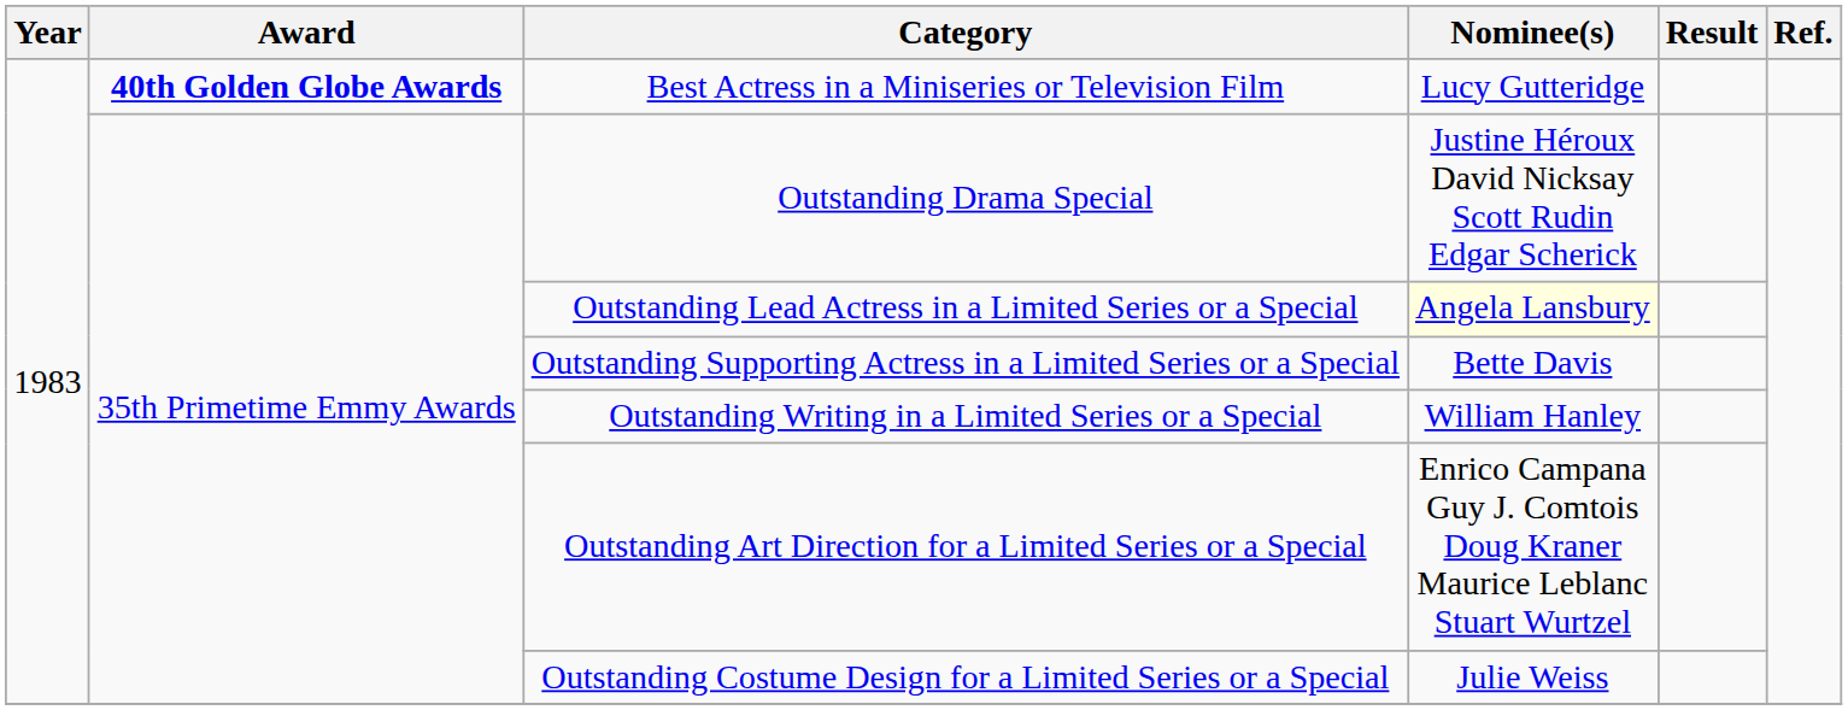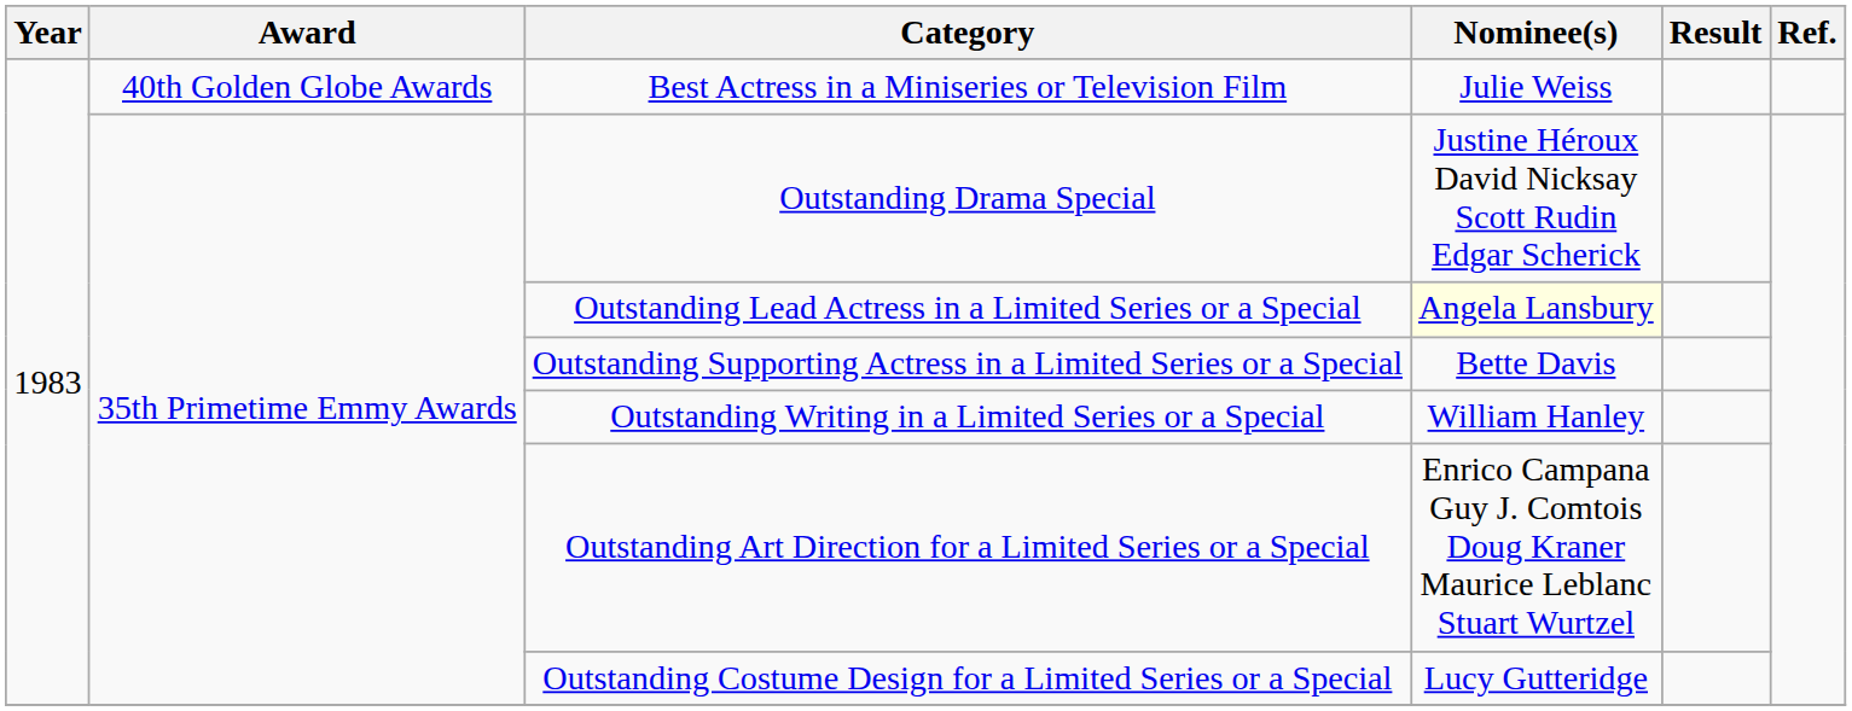Best Actress in a Miniseries or Television Film | Award: bold -> normal
Best Actress in a Miniseries or Television Film | Nominee(s): Lucy Gutteridge -> Julie Weiss
Outstanding Costume Design for a Limited Series or a Special | Nominee(s): Julie Weiss -> Lucy Gutteridge
